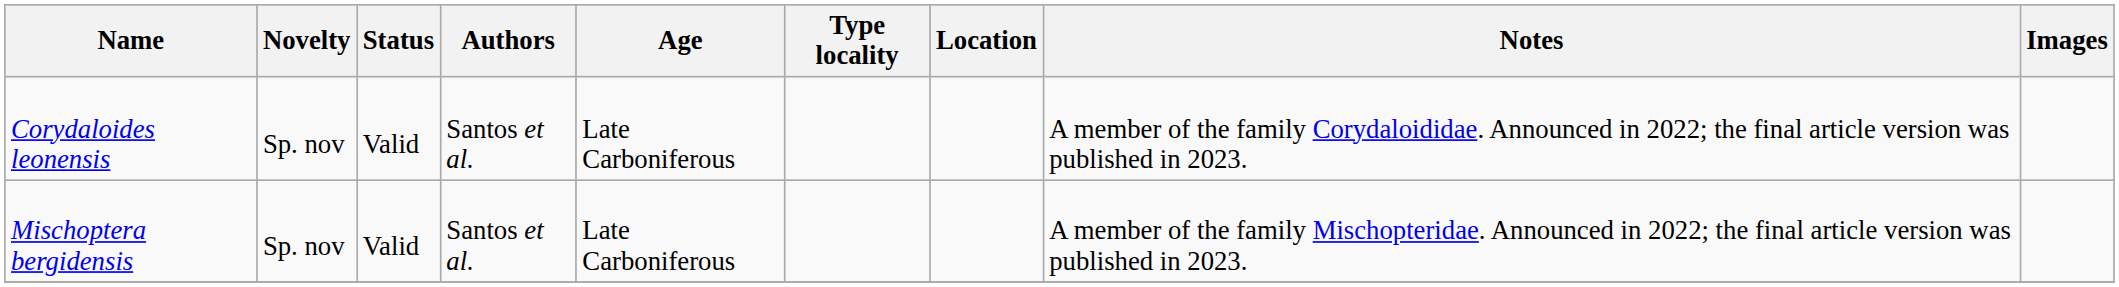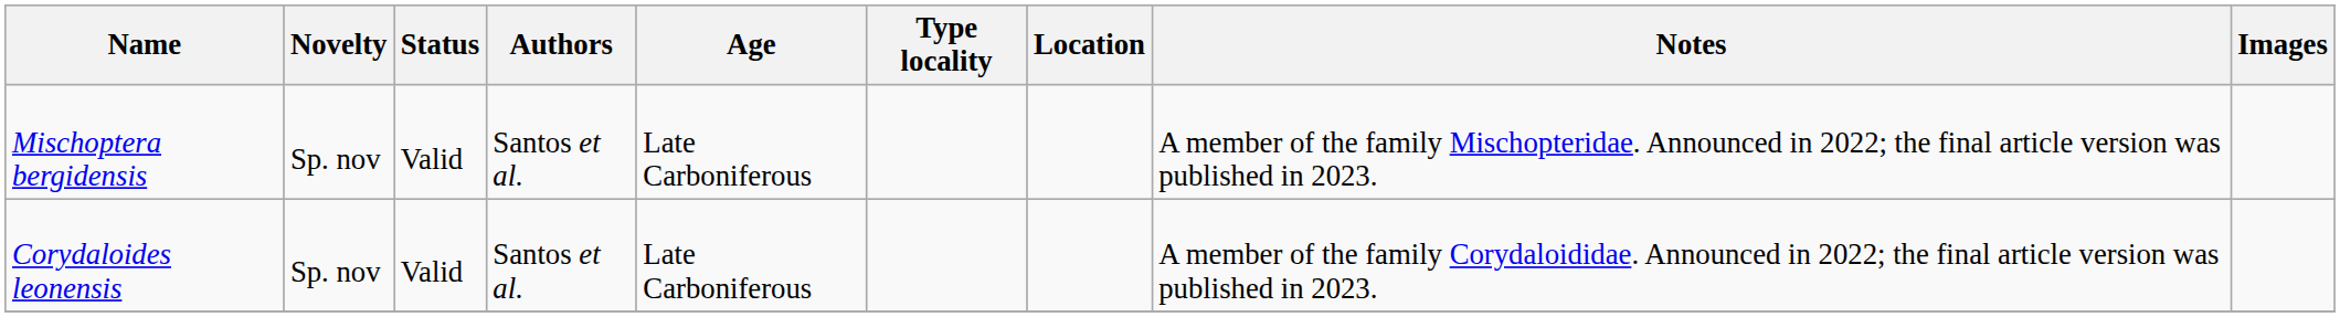rows swapped: Corydaloides leonensis <-> Mischoptera bergidensis
